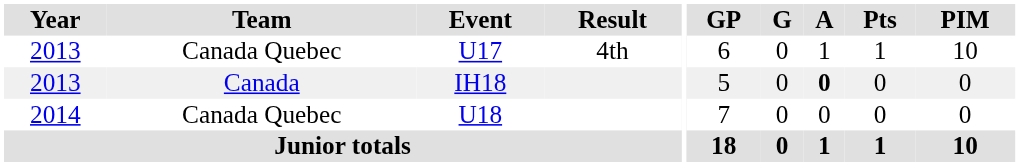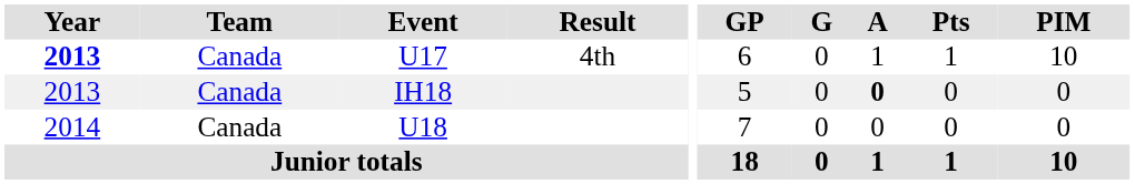U17 | Year: normal -> bold
U17 | Team: Canada Quebec -> Canada
U18 | Team: Canada Quebec -> Canada
